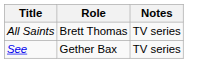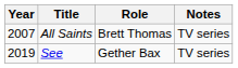+ column: Year | 2007 | 2019
